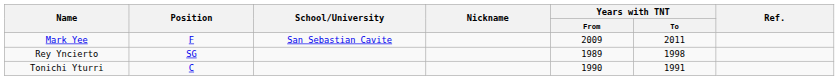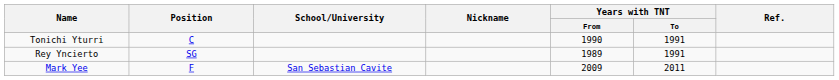rows swapped: Mark Yee <-> Tonichi Yturri
Rey Yncierto | Years with TNT / To: 1998 -> 1991
